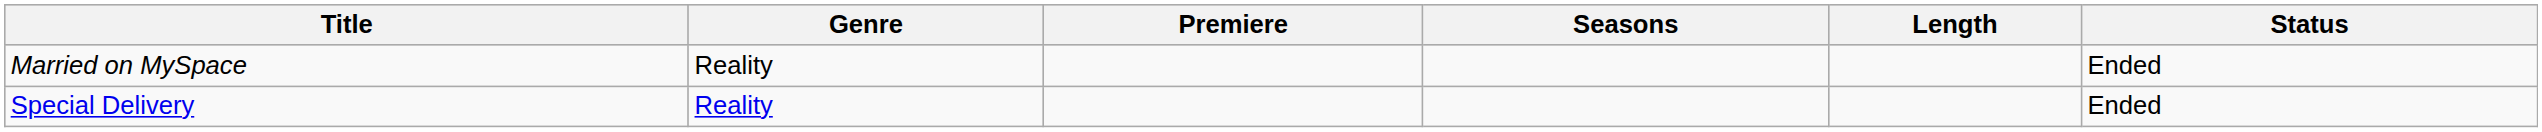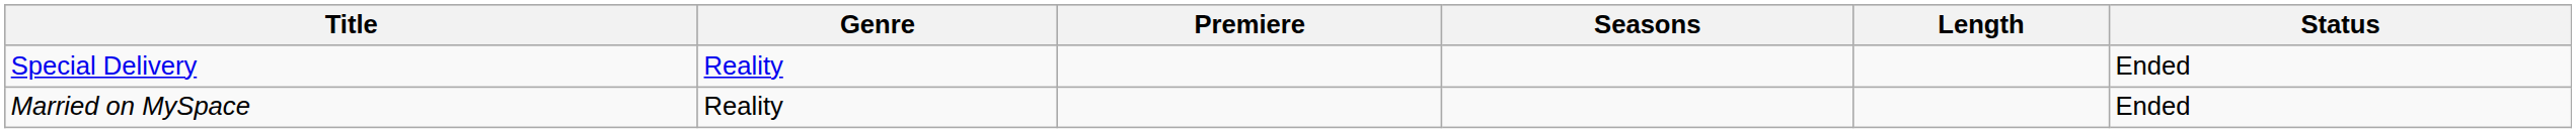rows swapped: Special Delivery <-> Married on MySpace
